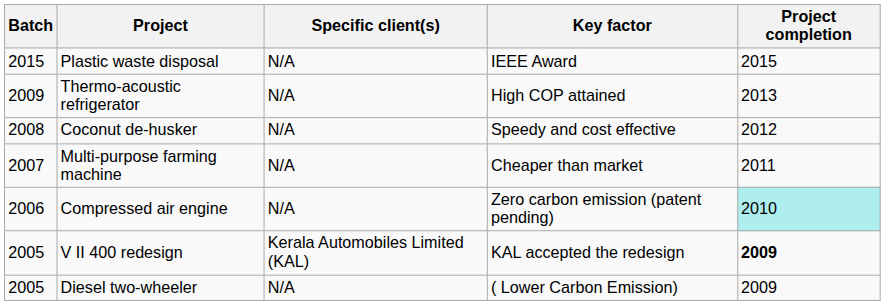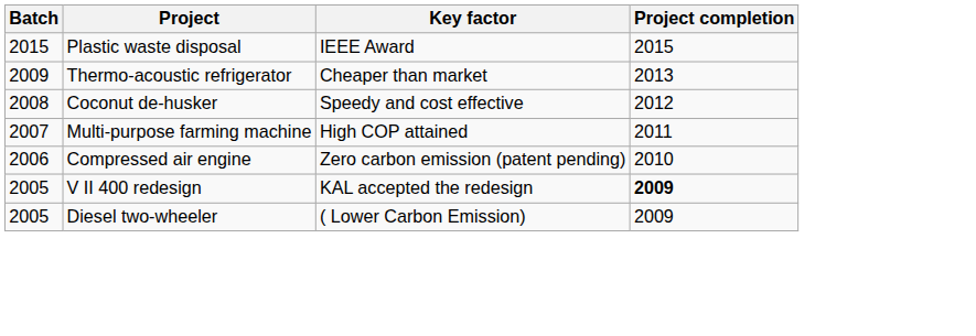- column: Specific client(s) | N/A | N/A | N/A | N/A | N/A | Kerala Automobiles Limited (KAL) | N/A
Thermo-acoustic refrigerator | Key factor: High COP attained -> Cheaper than market
Multi-purpose farming machine | Key factor: Cheaper than market -> High COP attained
Compressed air engine | Project completion: paleturquoise background -> no background
